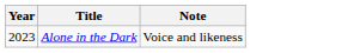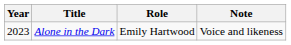+ column: Role | Emily Hartwood
